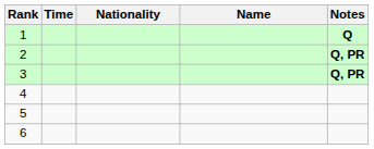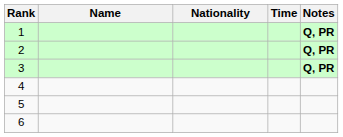columns swapped: Name <-> Time
1 | Notes: Q -> Q, PR
